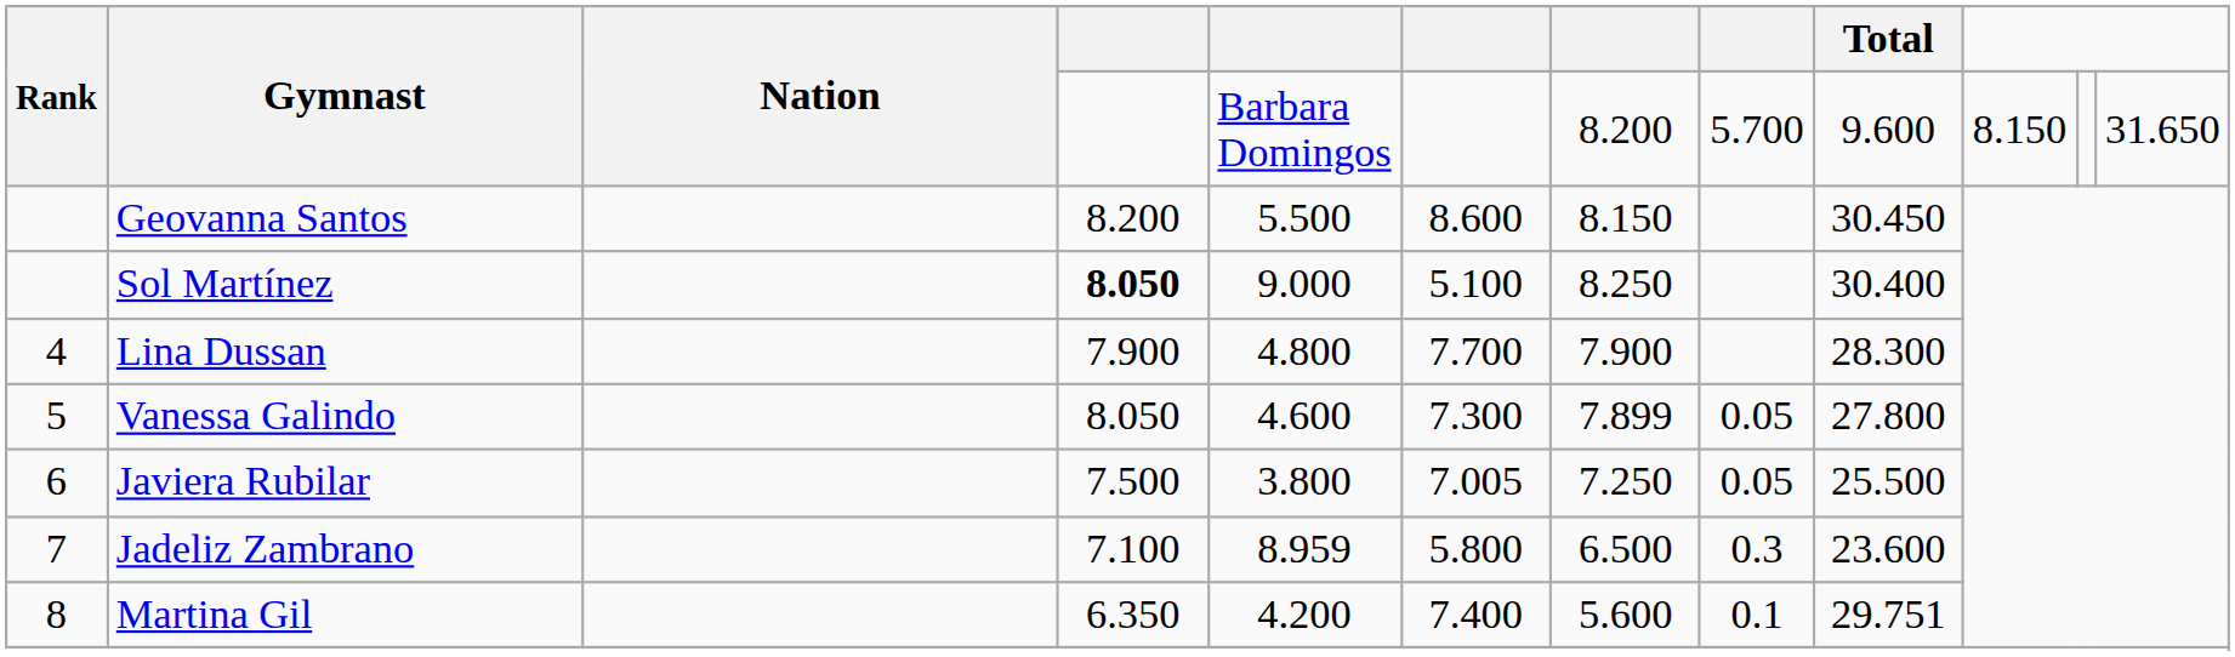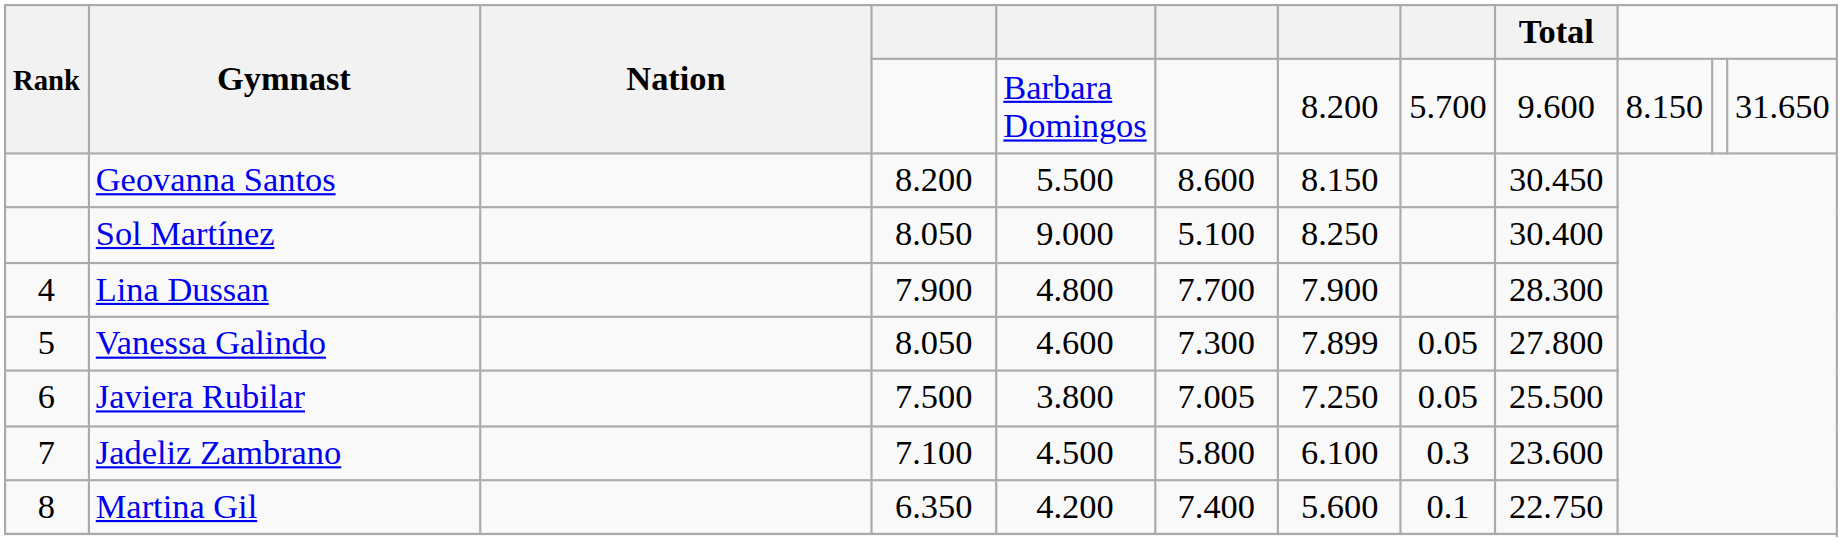Sol Martínez | column 4: bold -> normal
Jadeliz Zambrano | column 5: 8.959 -> 4.500
Jadeliz Zambrano | column 7: 6.500 -> 6.100
Martina Gil | Total: 29.751 -> 22.750
